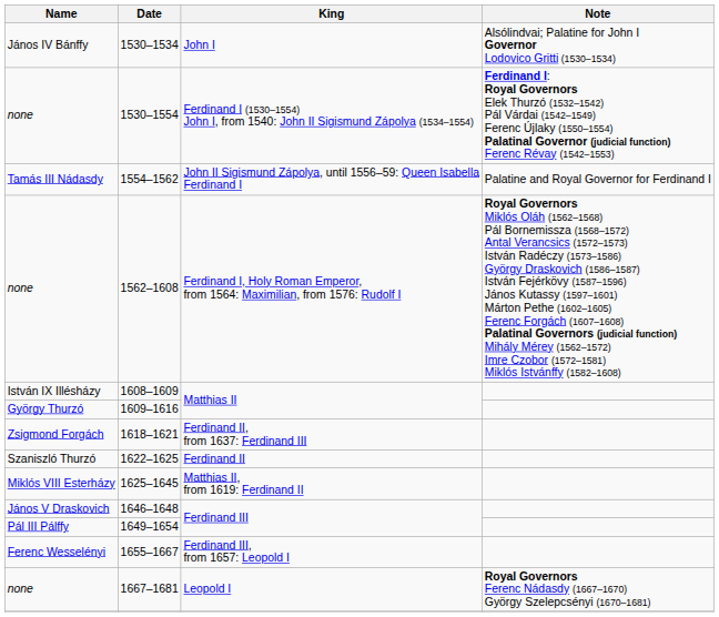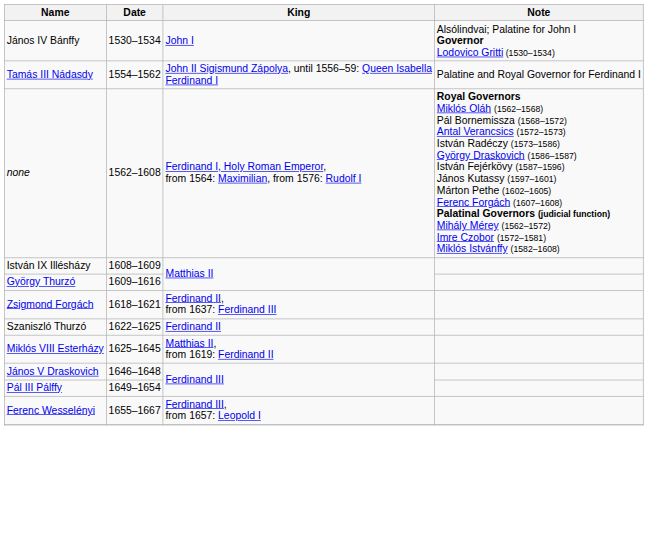- row: none | 1530–1554 | Ferdinand I (1530–1554) John I, from 1540: John II Sigismund Zápolya (1534–1554) | Ferdinand I: Royal Governors Elek Thurzó (1532–1542) Pál Várdai (1542–1549) Ferenc Újlaky (1550–1554) Palatinal Governor (judicial function) Ferenc Révay (1542–1553)
- row: none | 1667–1681 | Leopold I | Royal Governors Ferenc Nádasdy (1667–1670) György Szelepcsényi (1670–1681)
